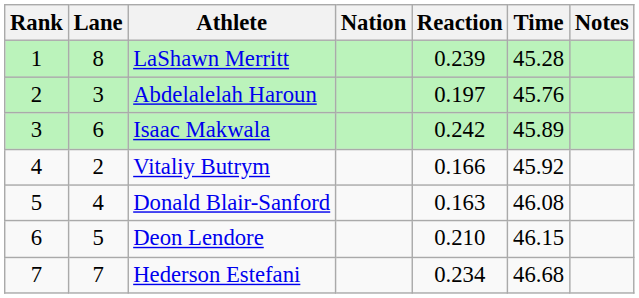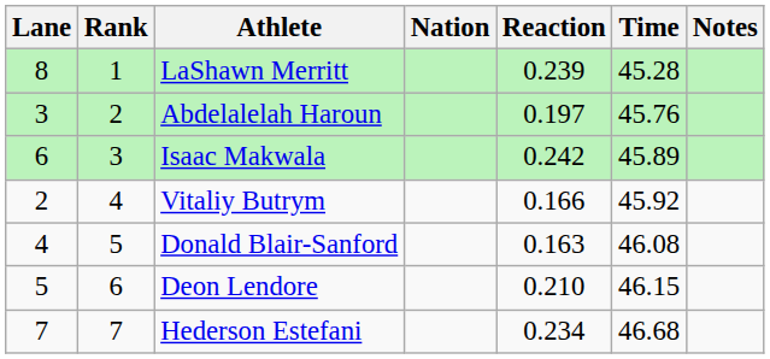columns swapped: Rank <-> Lane
